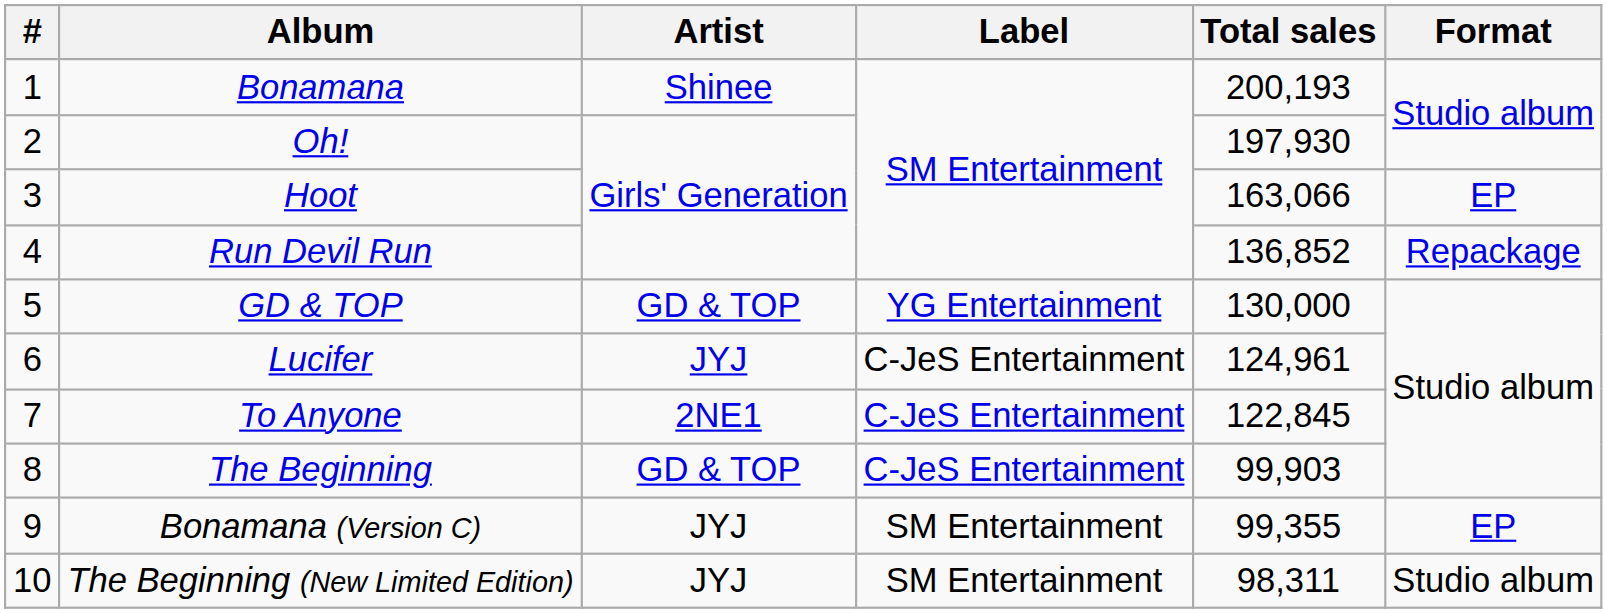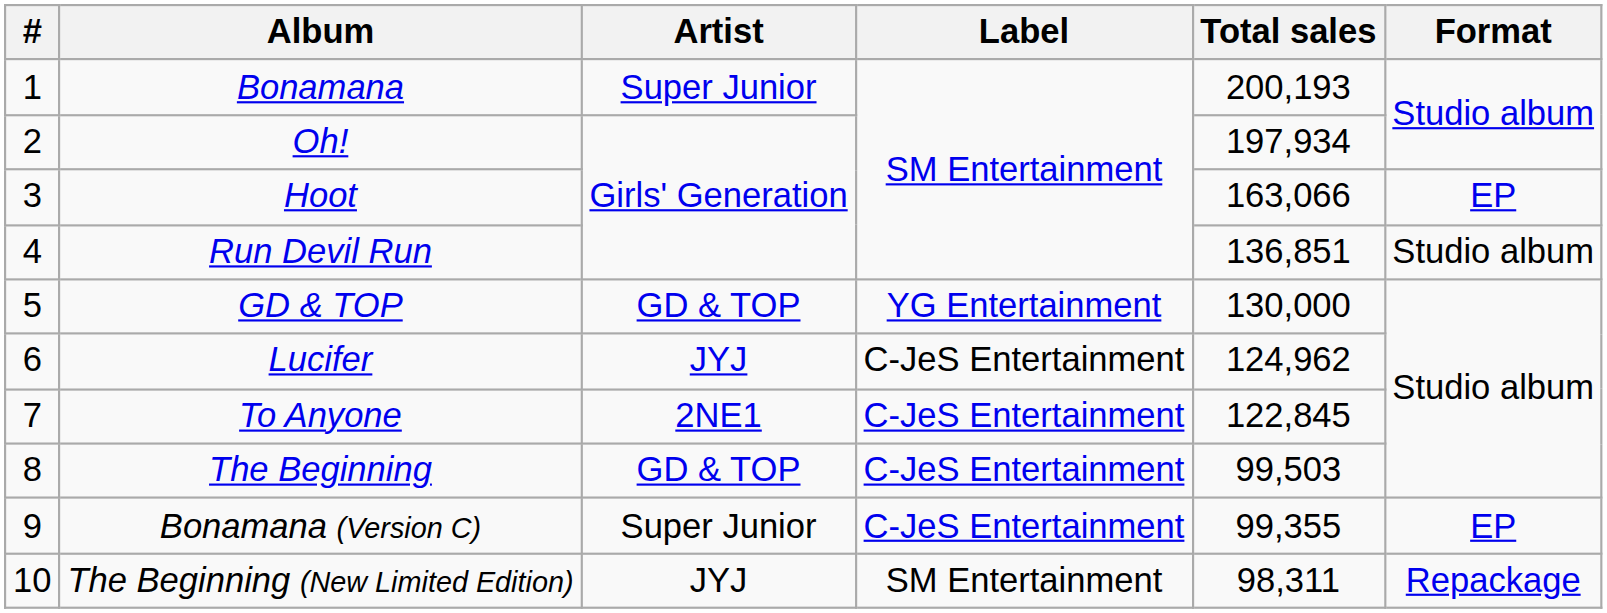Bonamana | Artist: Shinee -> Super Junior
Oh! | Total sales: 197,930 -> 197,934
Run Devil Run | Total sales: 136,852 -> 136,851
Run Devil Run | Format: Repackage -> Studio album
Lucifer | Total sales: 124,961 -> 124,962
The Beginning | Total sales: 99,903 -> 99,503
Bonamana (Version C) | Artist: JYJ -> Super Junior
Bonamana (Version C) | Label: SM Entertainment -> C-JeS Entertainment
The Beginning (New Limited Edition) | Format: Studio album -> Repackage
